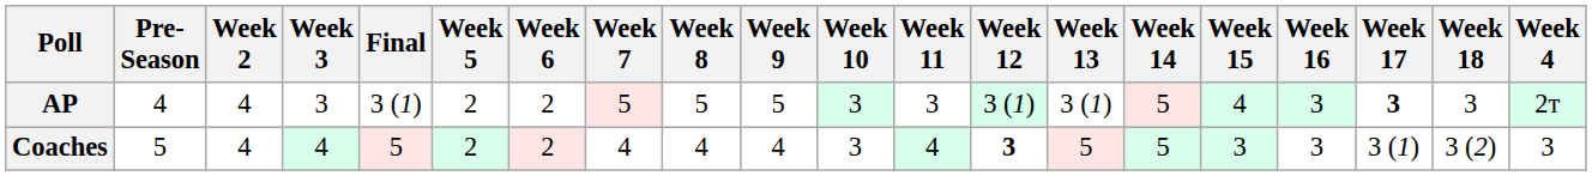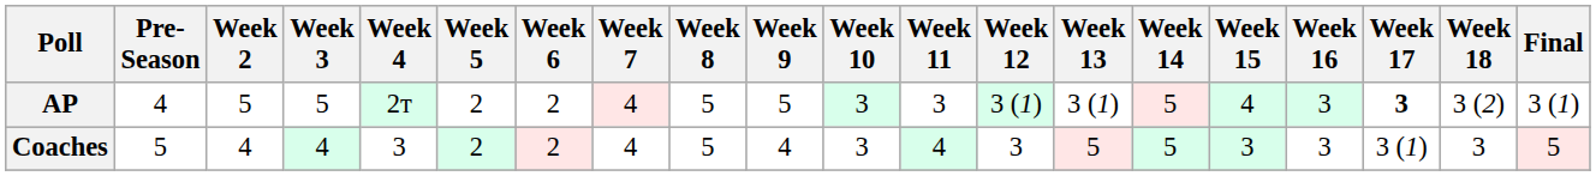columns swapped: Week 4 <-> Final
AP | Week 2: 4 -> 5
AP | Week 3: 3 -> 5
AP | Week 7: 5 -> 4
AP | Week 18: 3 -> 3 (2)
Coaches | Week 8: 4 -> 5
Coaches | Week 12: bold -> normal
Coaches | Week 18: 3 (2) -> 3
